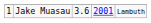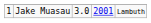Jake Muasau | column 3: 3.6 -> 3.0
